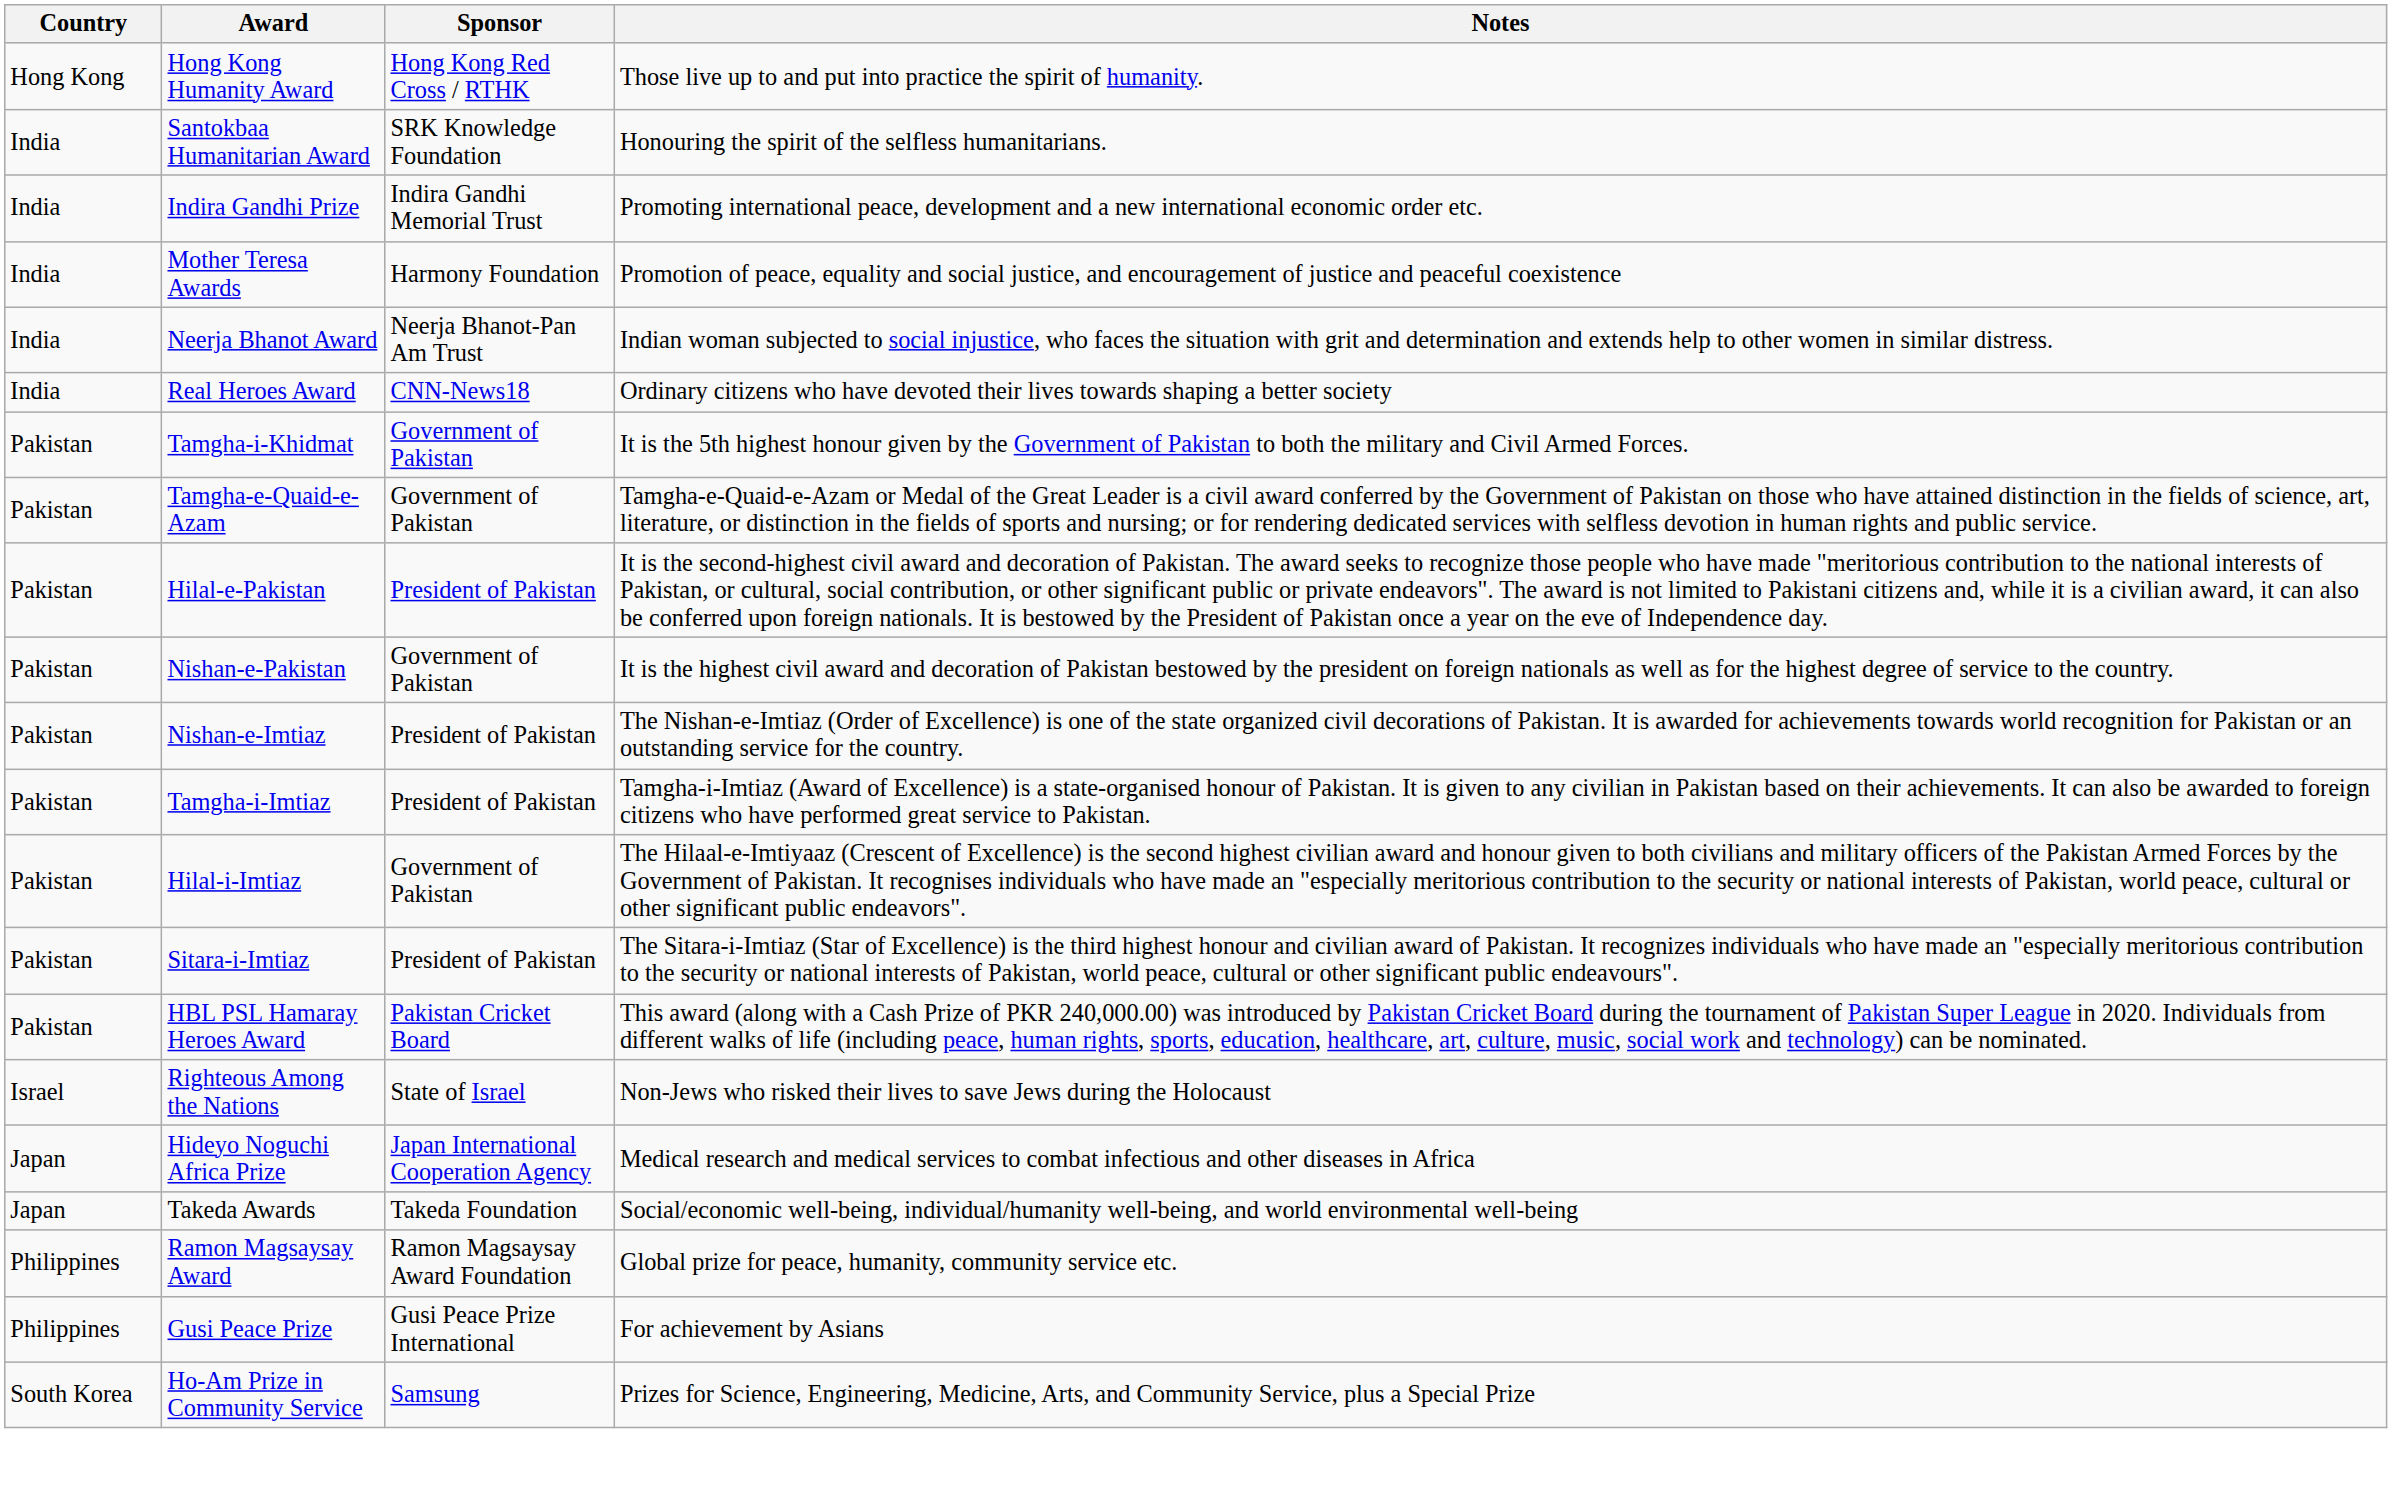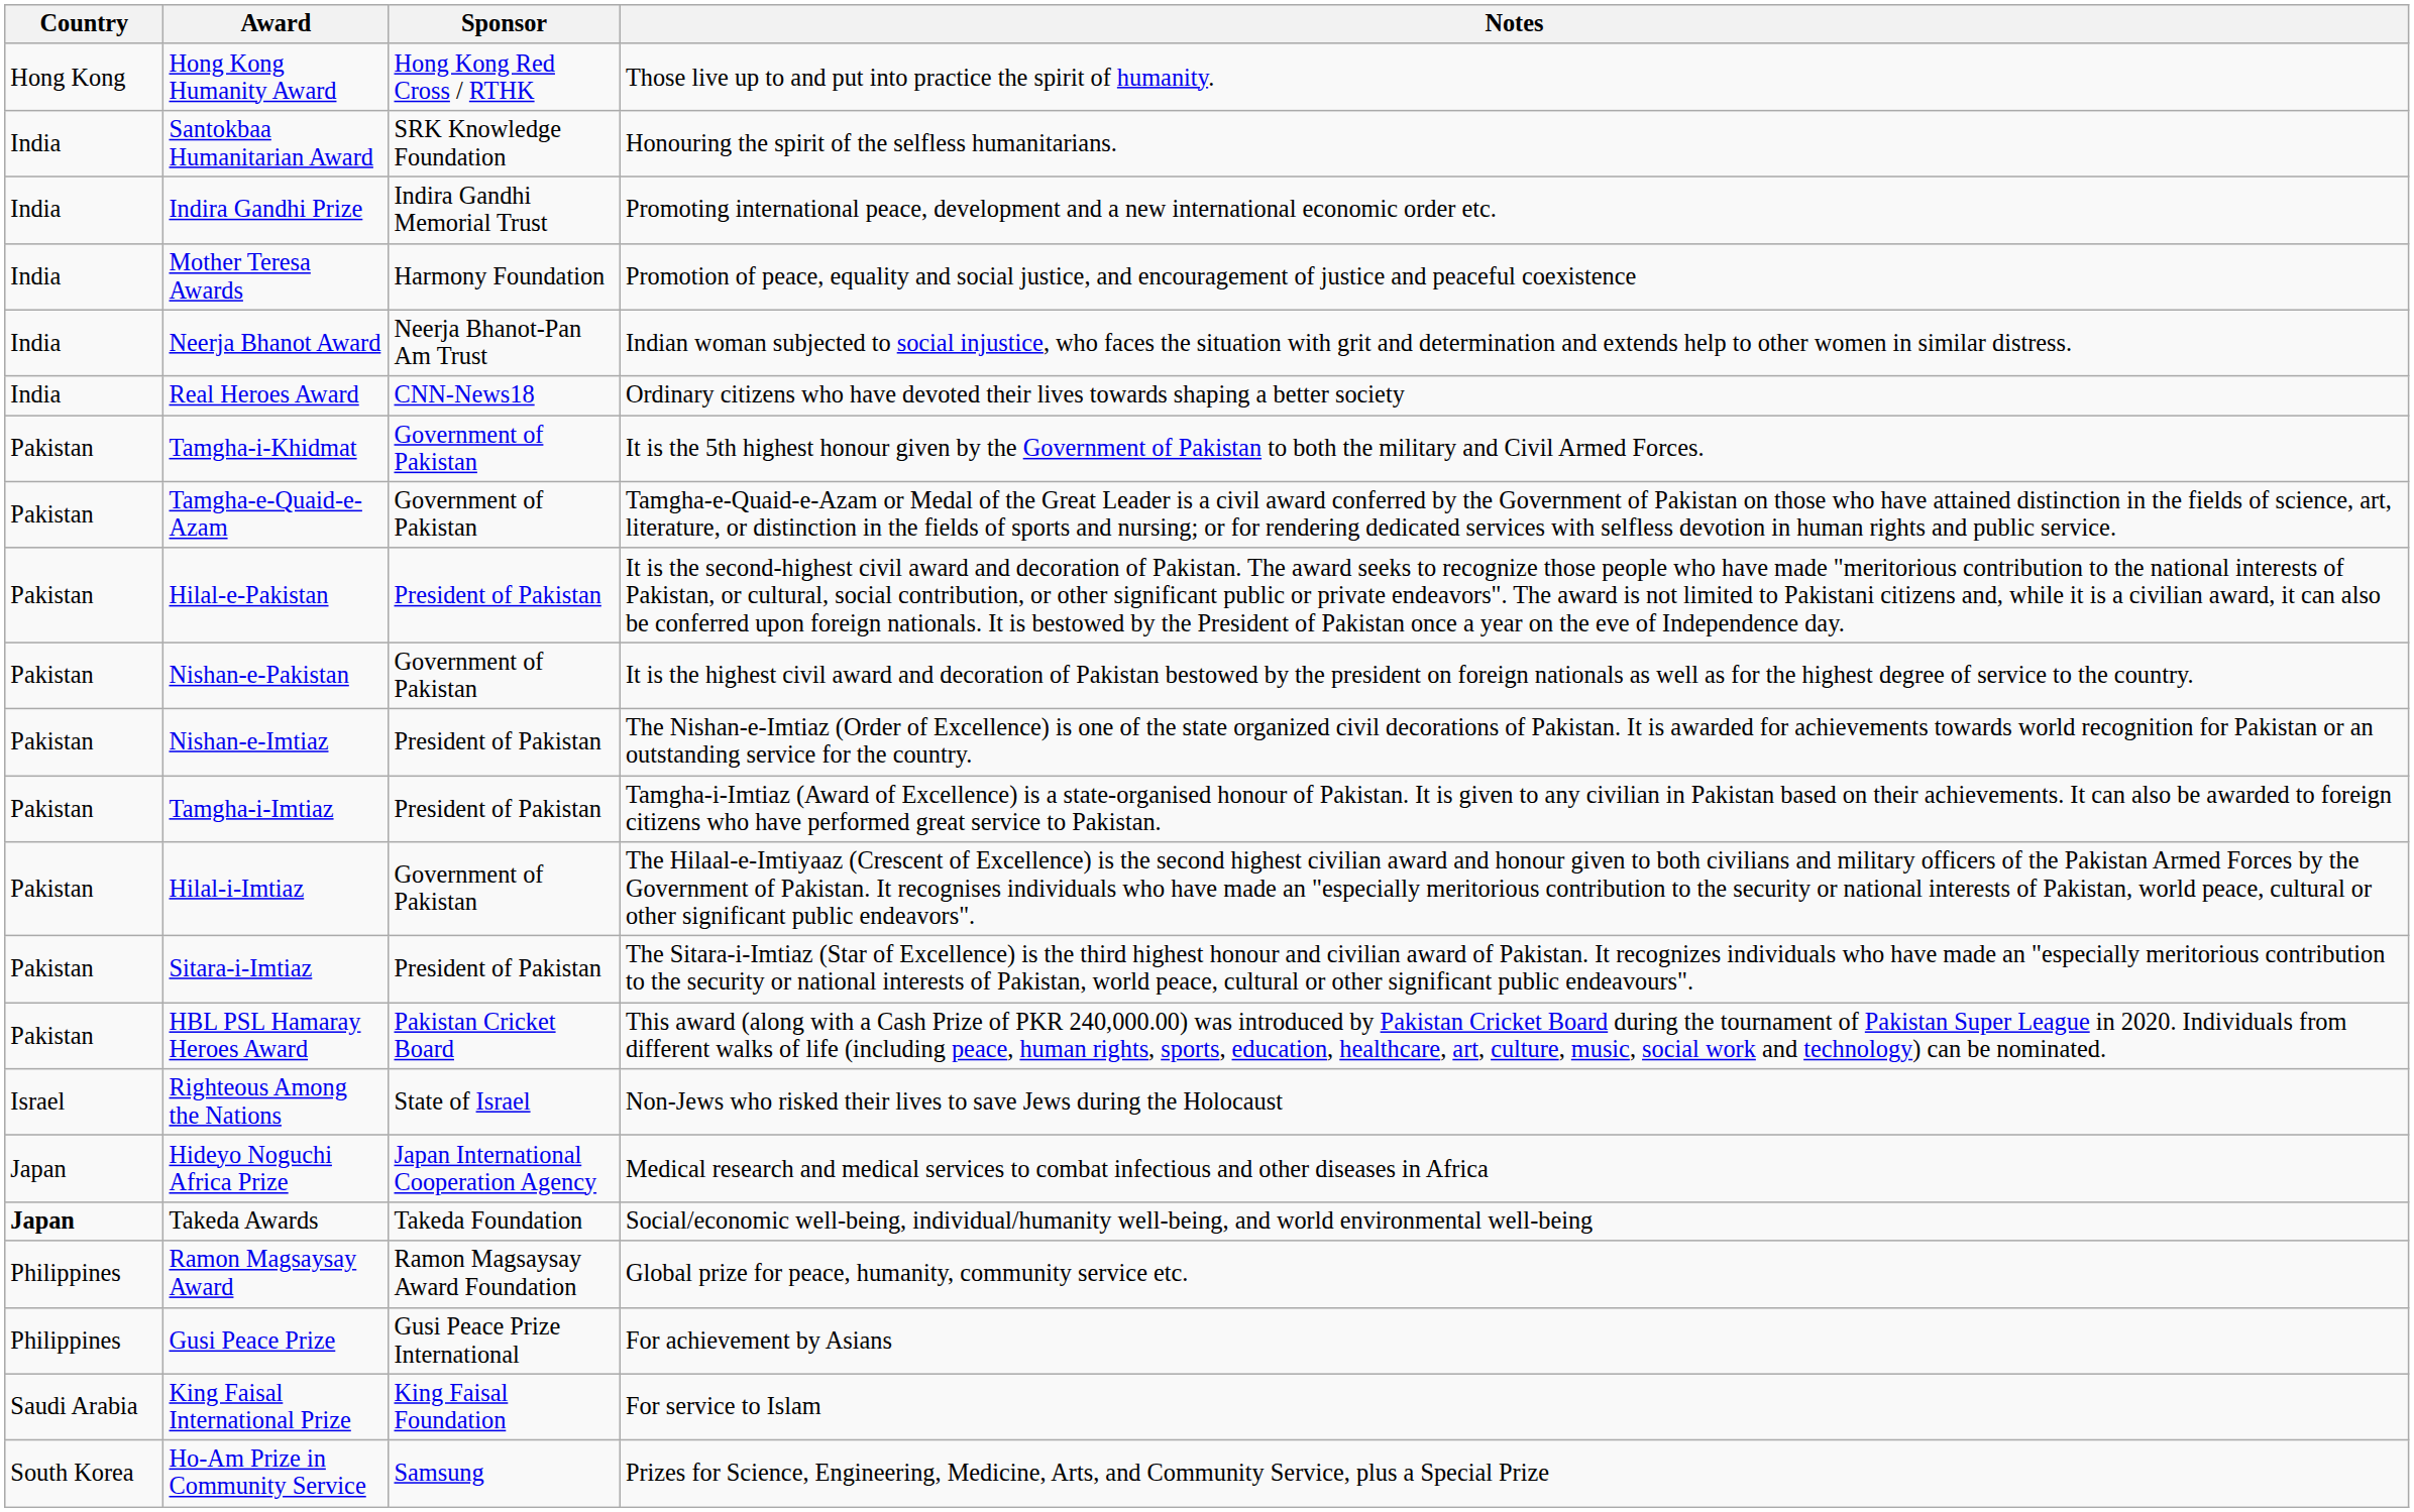Takeda Awards | Country: normal -> bold
+ row: Saudi Arabia | King Faisal International Prize | King Faisal Foundation | For service to Islam
